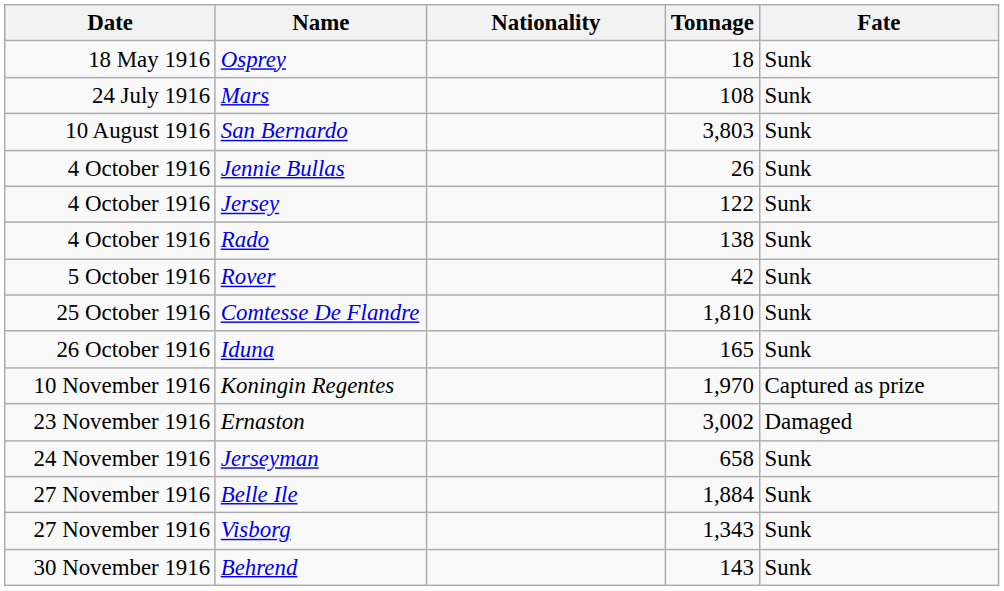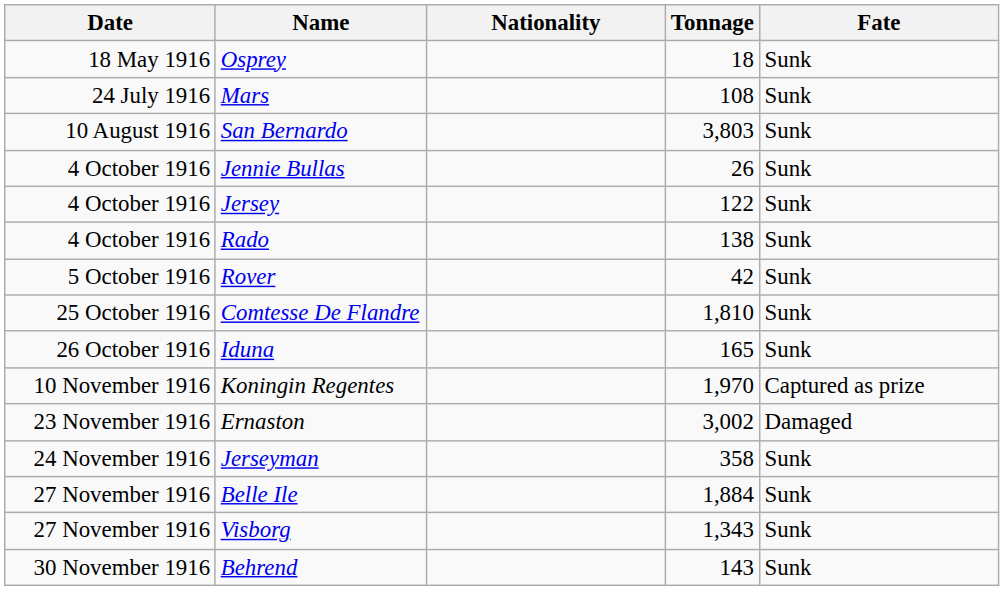Jerseyman | Tonnage: 658 -> 358
